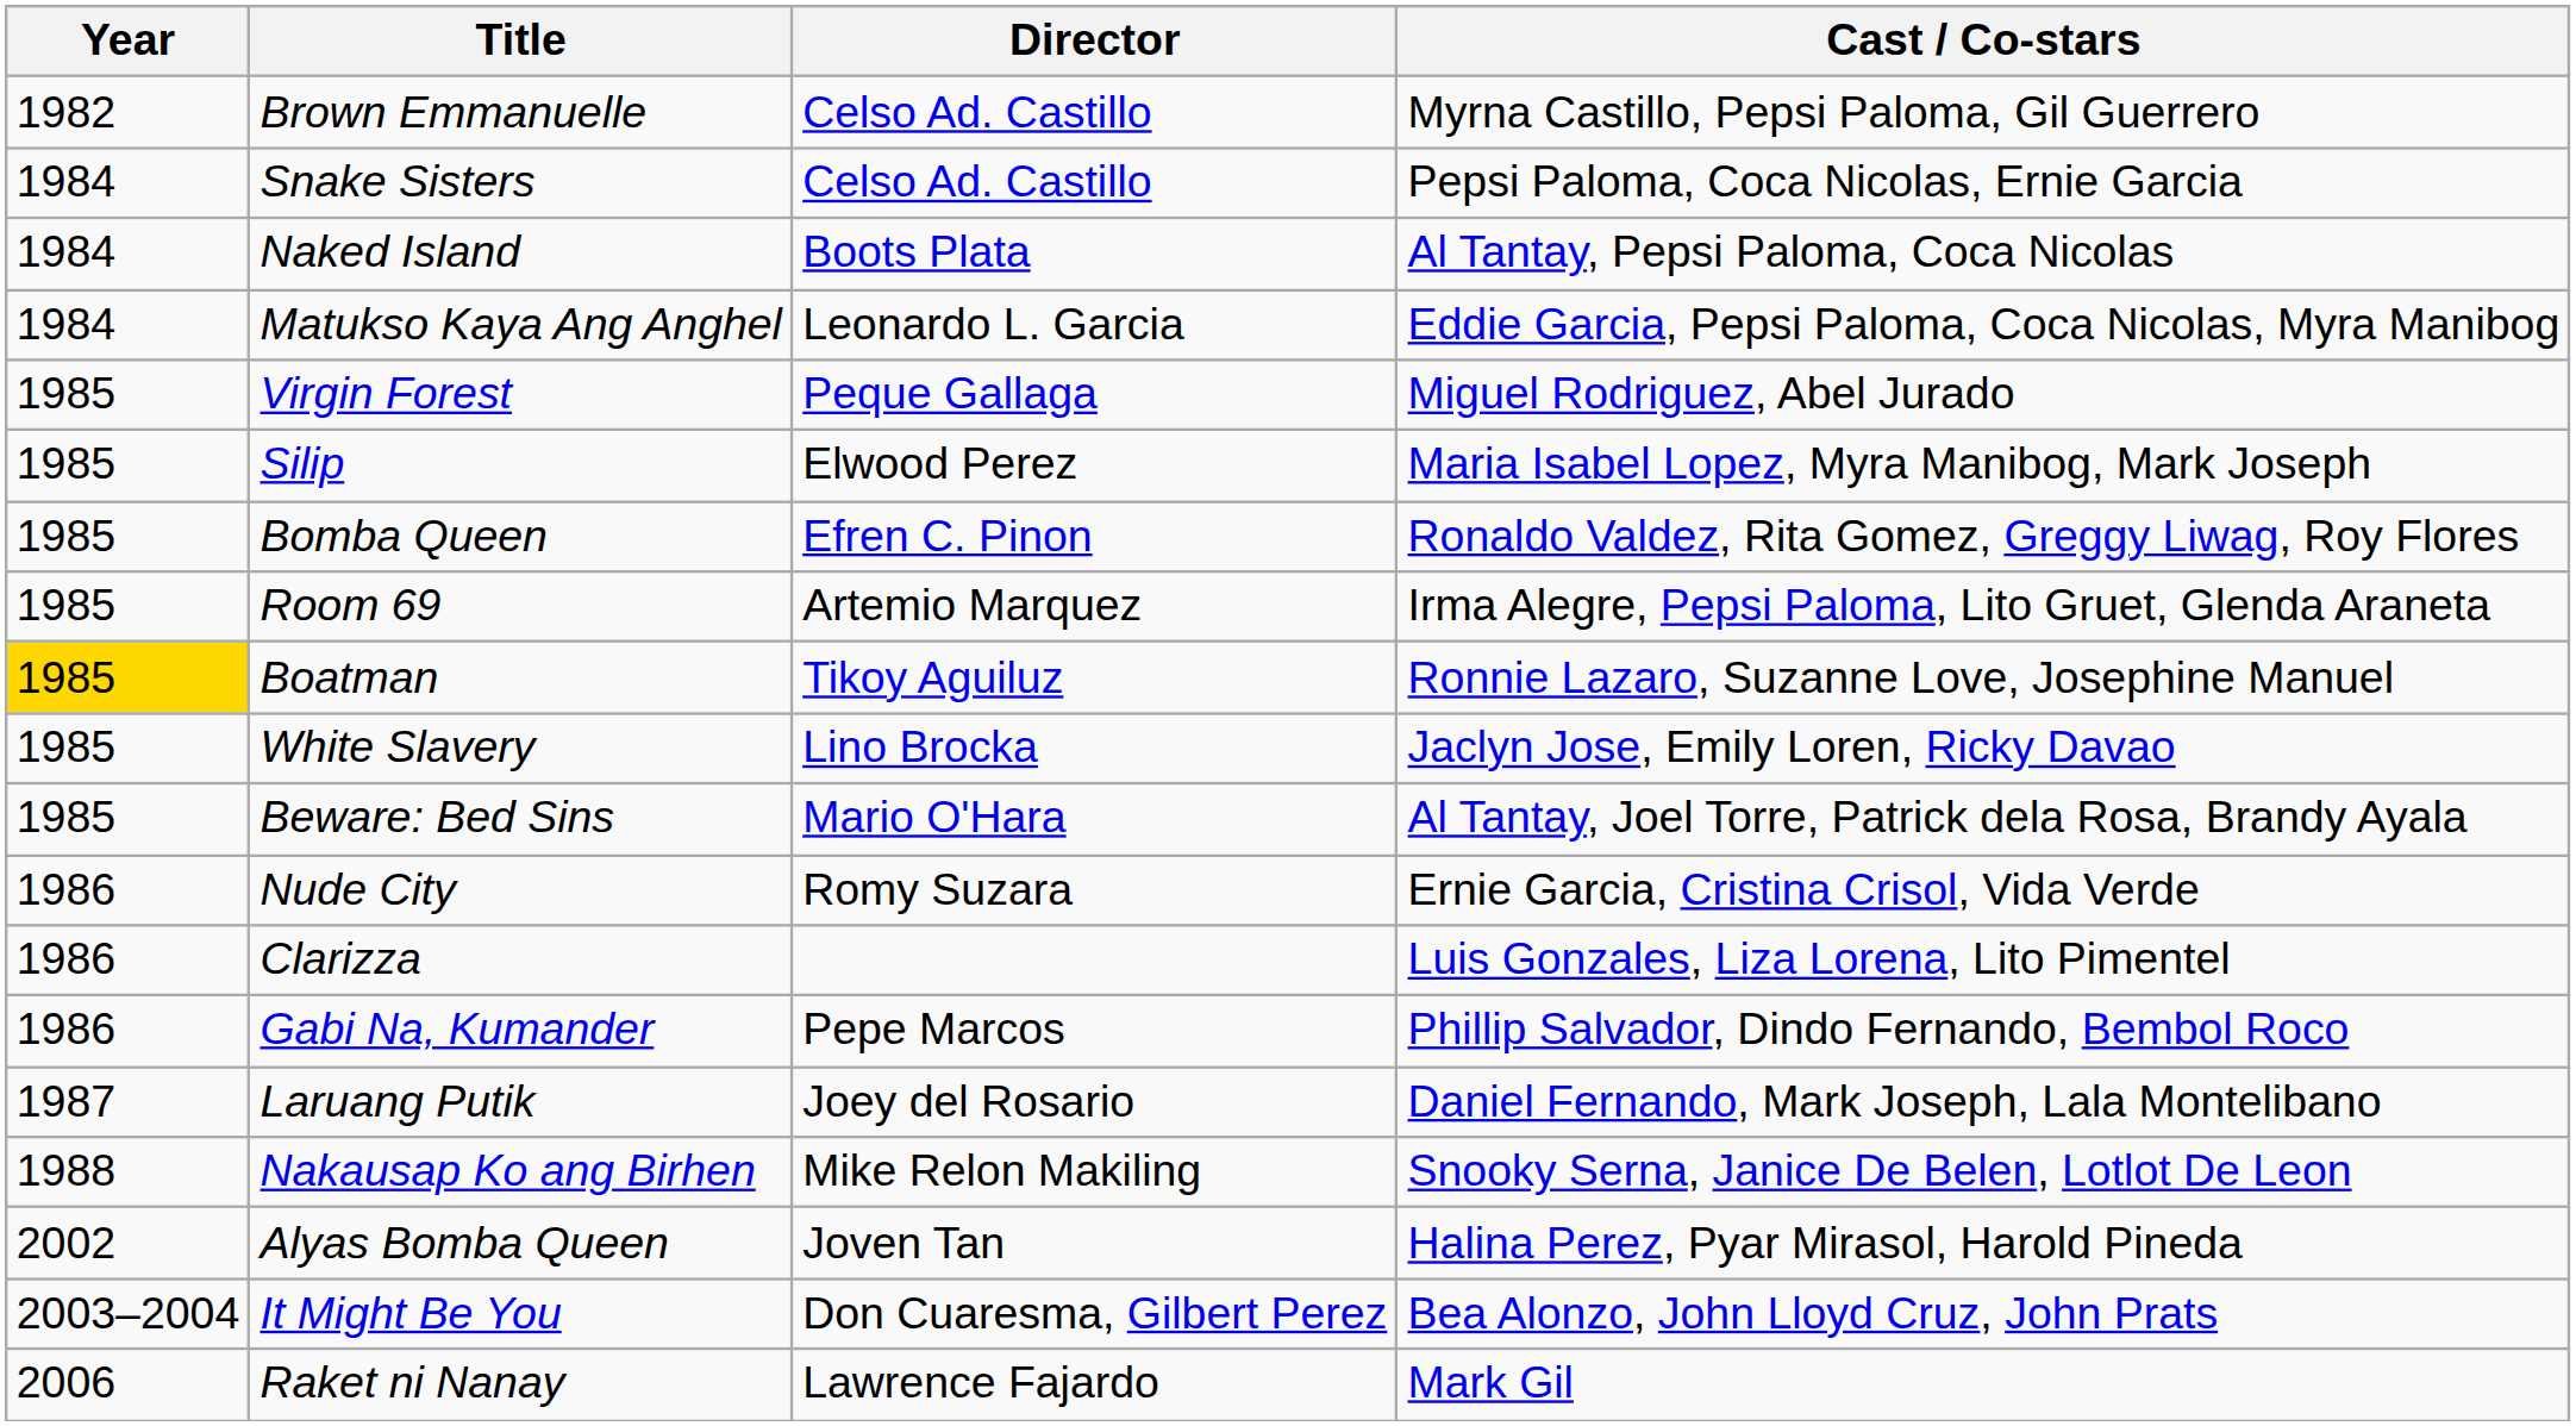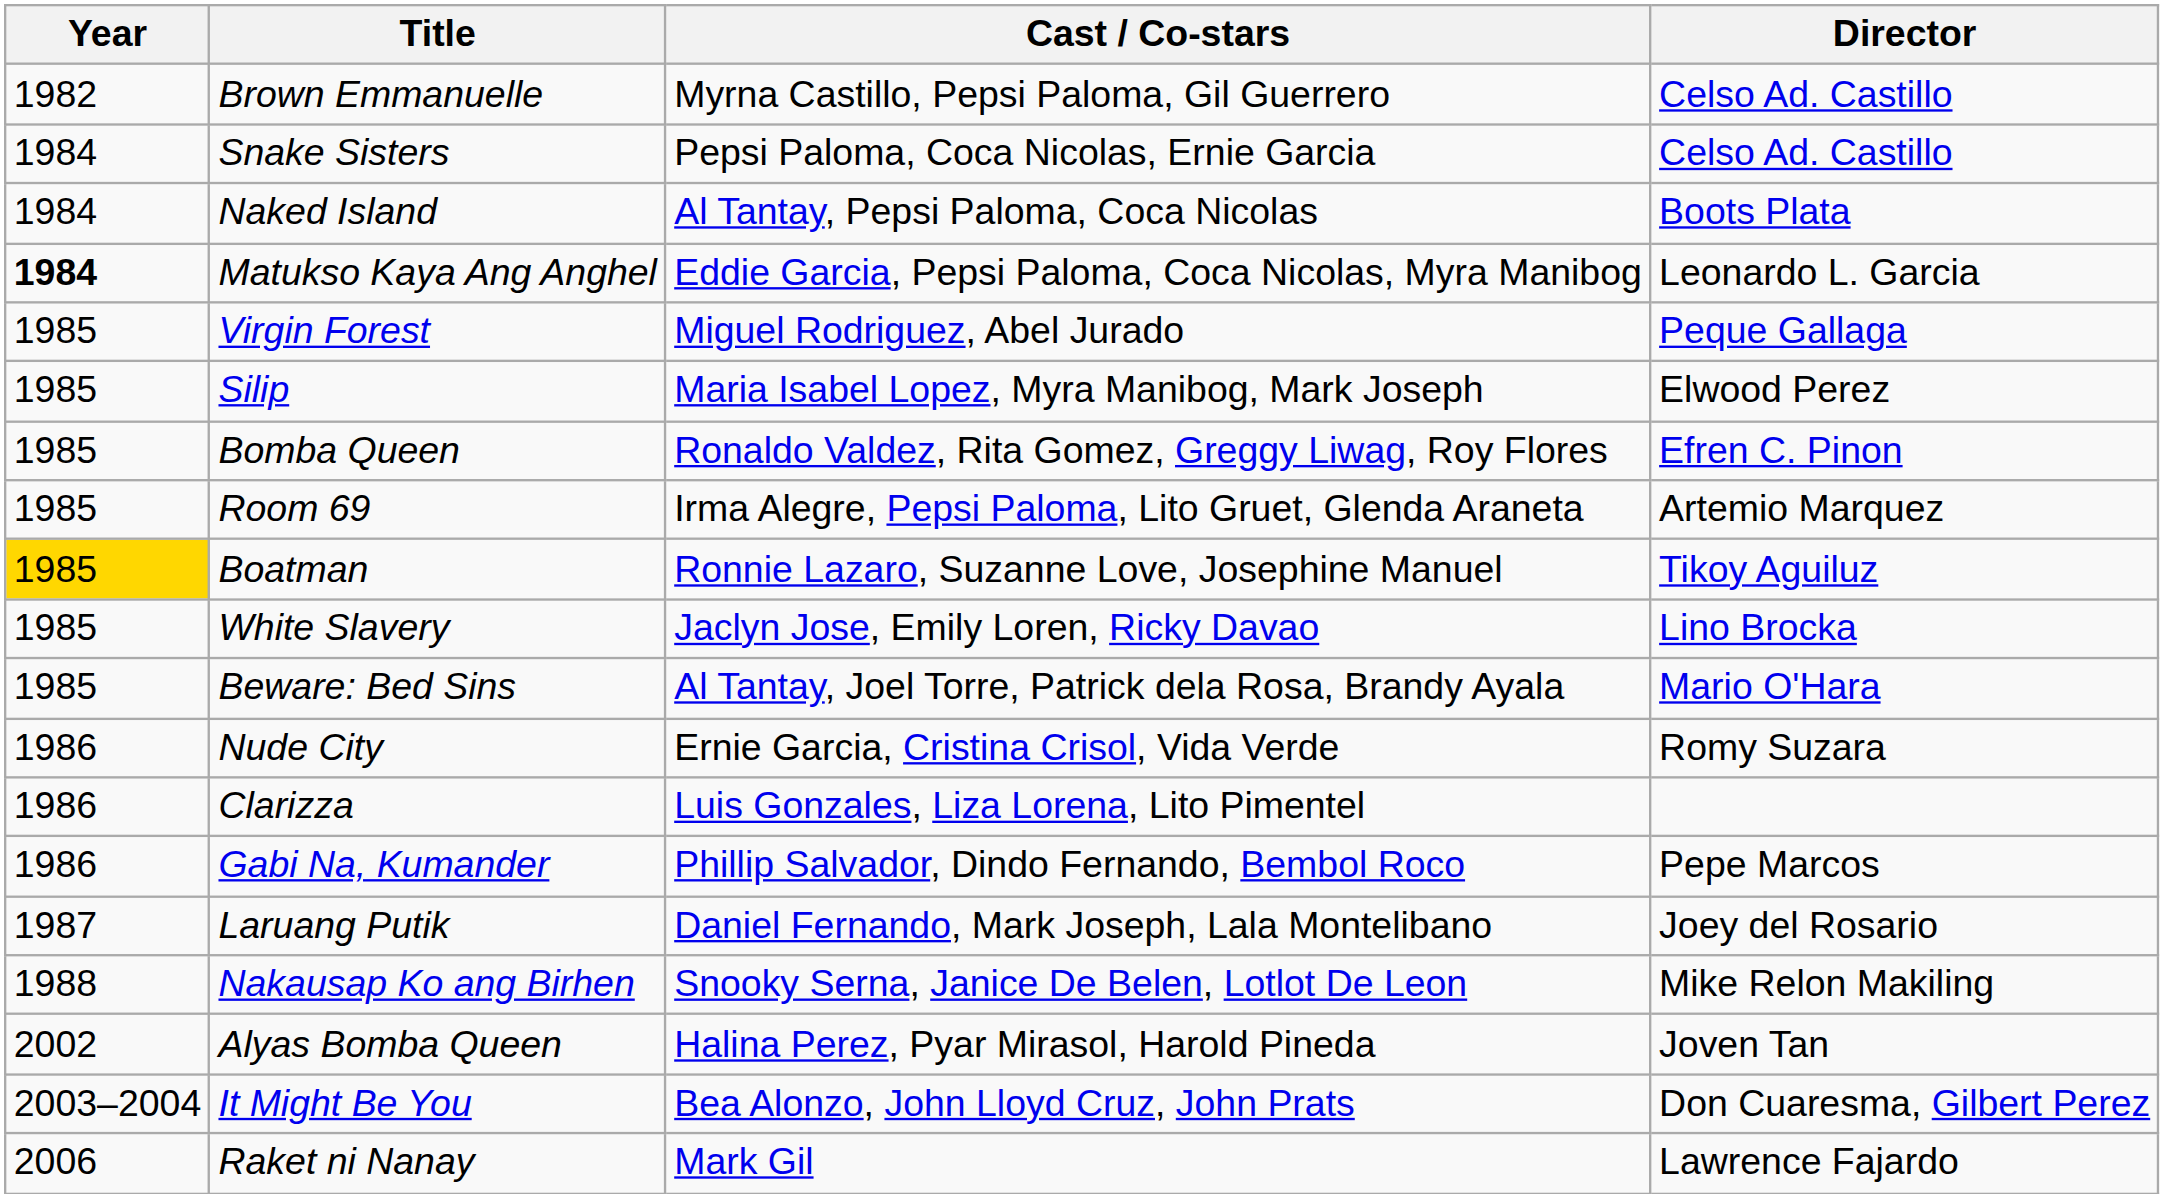columns swapped: Cast / Co-stars <-> Director
Matukso Kaya Ang Anghel | Year: normal -> bold
